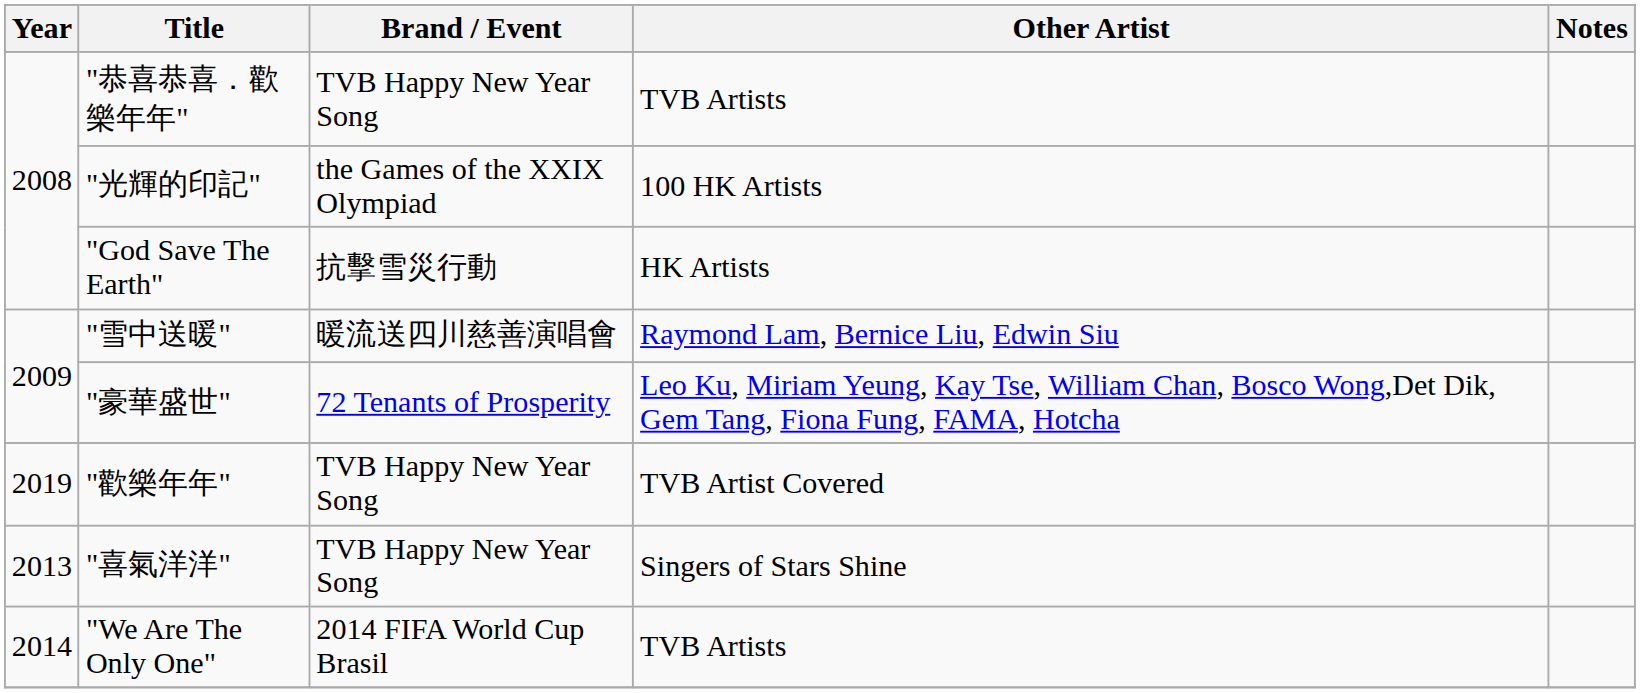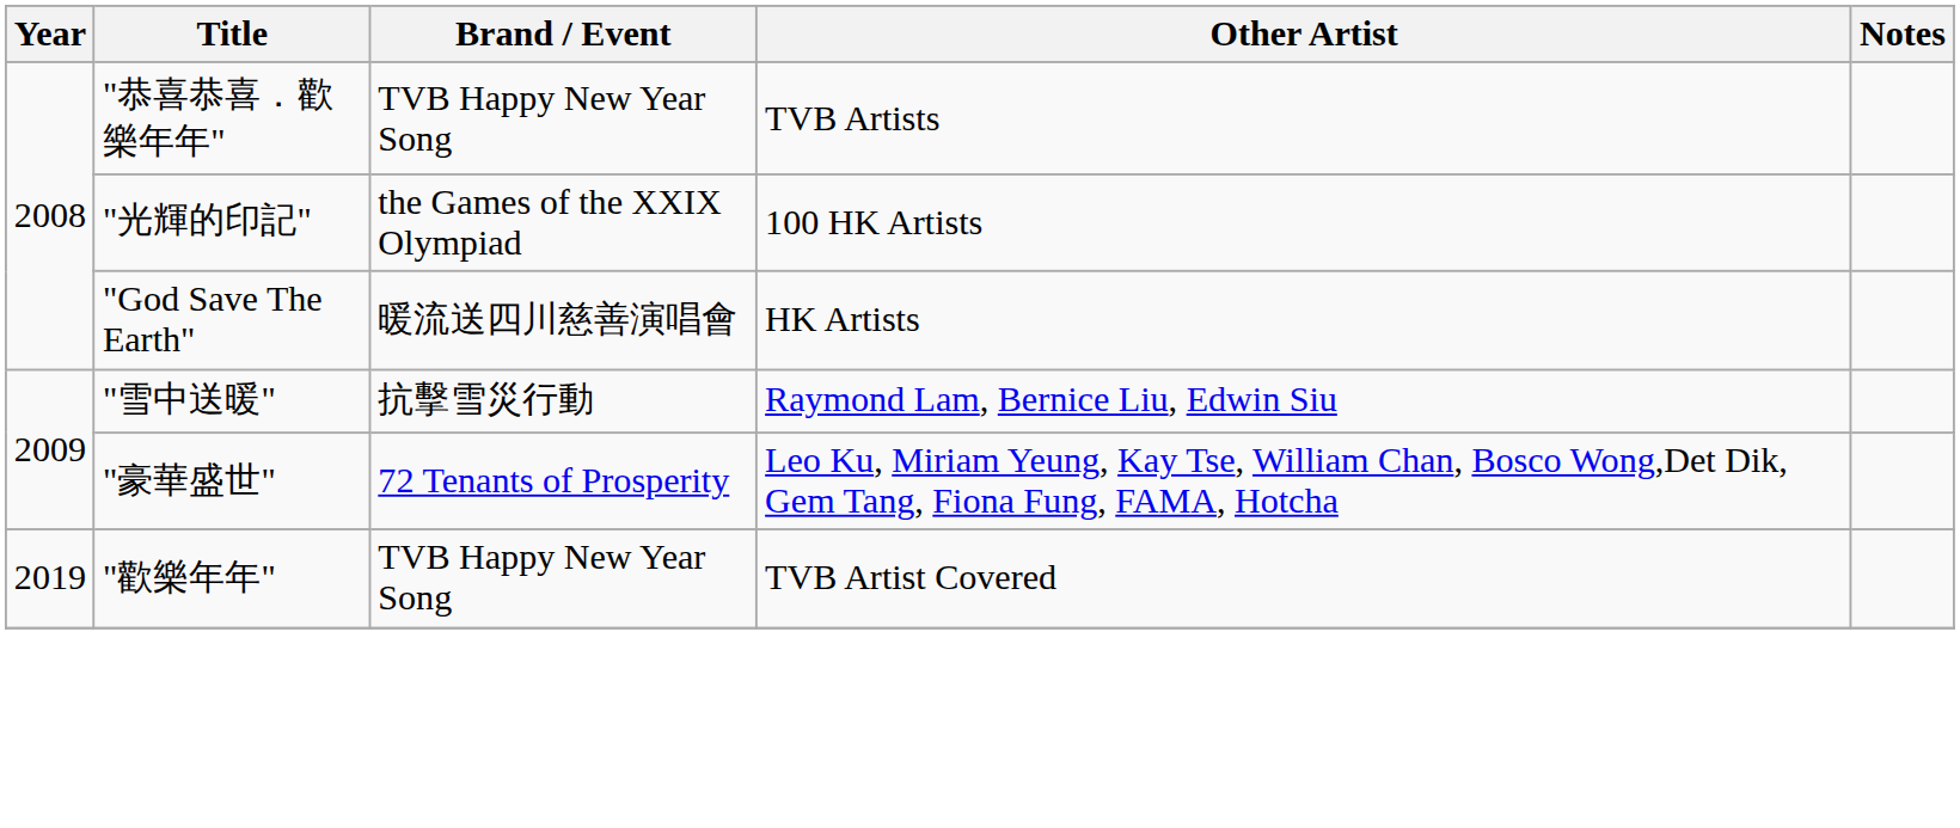"God Save The Earth" | Brand / Event: 抗擊雪災行動 -> 暖流送四川慈善演唱會
"雪中送暖" | Brand / Event: 暖流送四川慈善演唱會 -> 抗擊雪災行動
- row: 2013 | "喜氣洋洋" | TVB Happy New Year Song | Singers of Stars Shine
- row: 2014 | "We Are The Only One" | 2014 FIFA World Cup Brasil | TVB Artists
